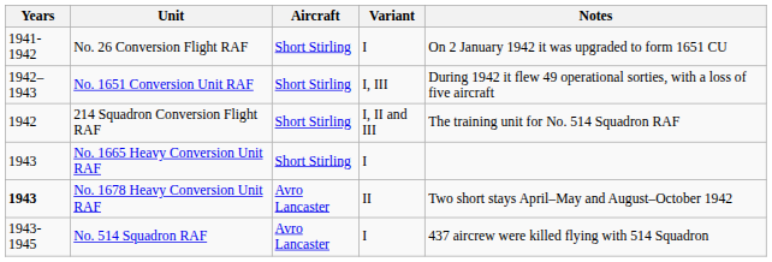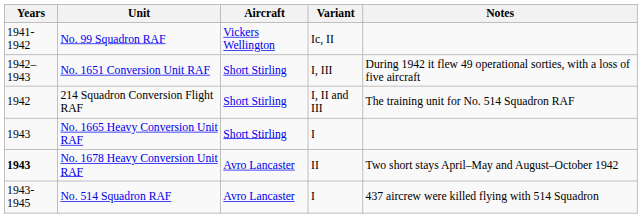+ row: 1941-1942 | No. 99 Squadron RAF | Vickers Wellington | Ic, II
- row: 1941-1942 | No. 26 Conversion Flight RAF | Short Stirling | I | On 2 January 1942 it was upgraded to form 1651 CU
